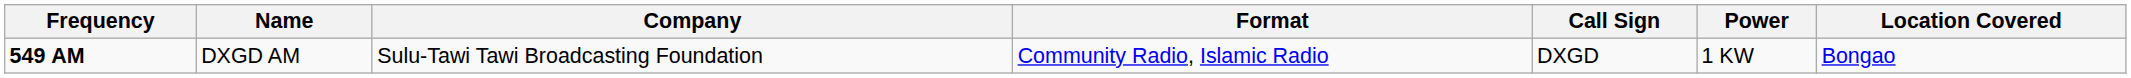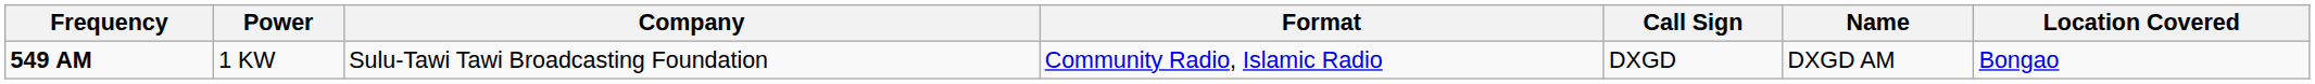columns swapped: Name <-> Power
